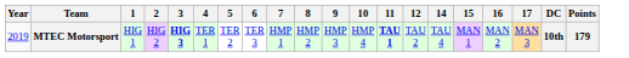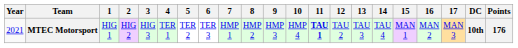+ column: 13 | TAU 3
MTEC Motorsport | Year: 2019 -> 2021
MTEC Motorsport | 3: bold -> normal
MTEC Motorsport | Points: 179 -> 176
